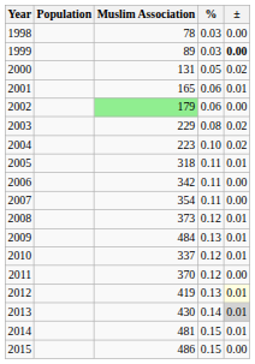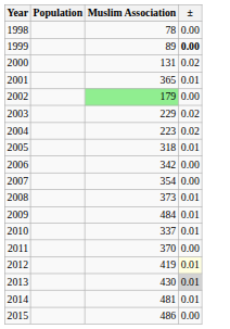- column: % | 0.03 | 0.03 | 0.05 | 0.06 | 0.06 | 0.08 | 0.10 | 0.11 | 0.11 | 0.11 | 0.12 | 0.13 | 0.12 | 0.12 | 0.13 | 0.14 | 0.15 | 0.15
2001 | Muslim Association: 165 -> 365
